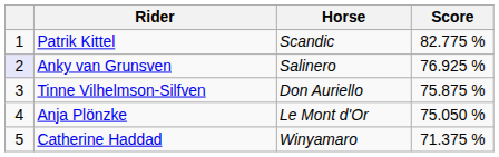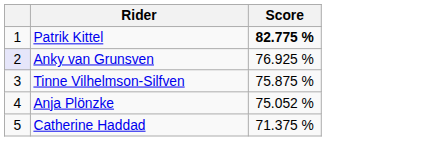- column: Horse | Scandic | Salinero | Don Auriello | Le Mont d'Or | Winyamaro
Patrik Kittel | Score: normal -> bold
Anja Plönzke | Score: 75.050 % -> 75.052 %
